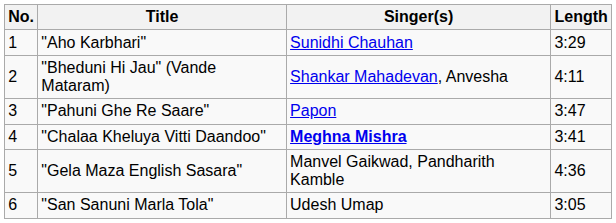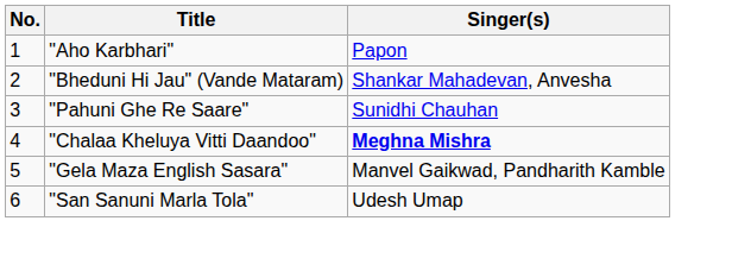- column: Length | 3:29 | 4:11 | 3:47 | 3:41 | 4:36 | 3:05
"Aho Karbhari" | Singer(s): Sunidhi Chauhan -> Papon
"Pahuni Ghe Re Saare" | Singer(s): Papon -> Sunidhi Chauhan
